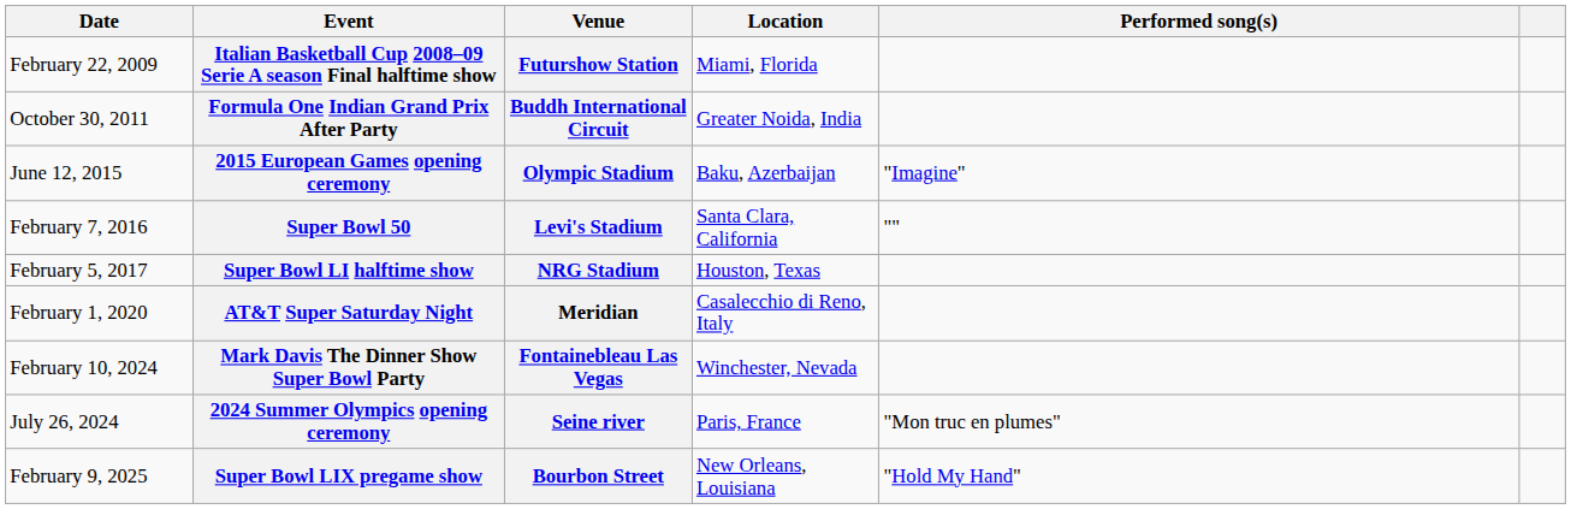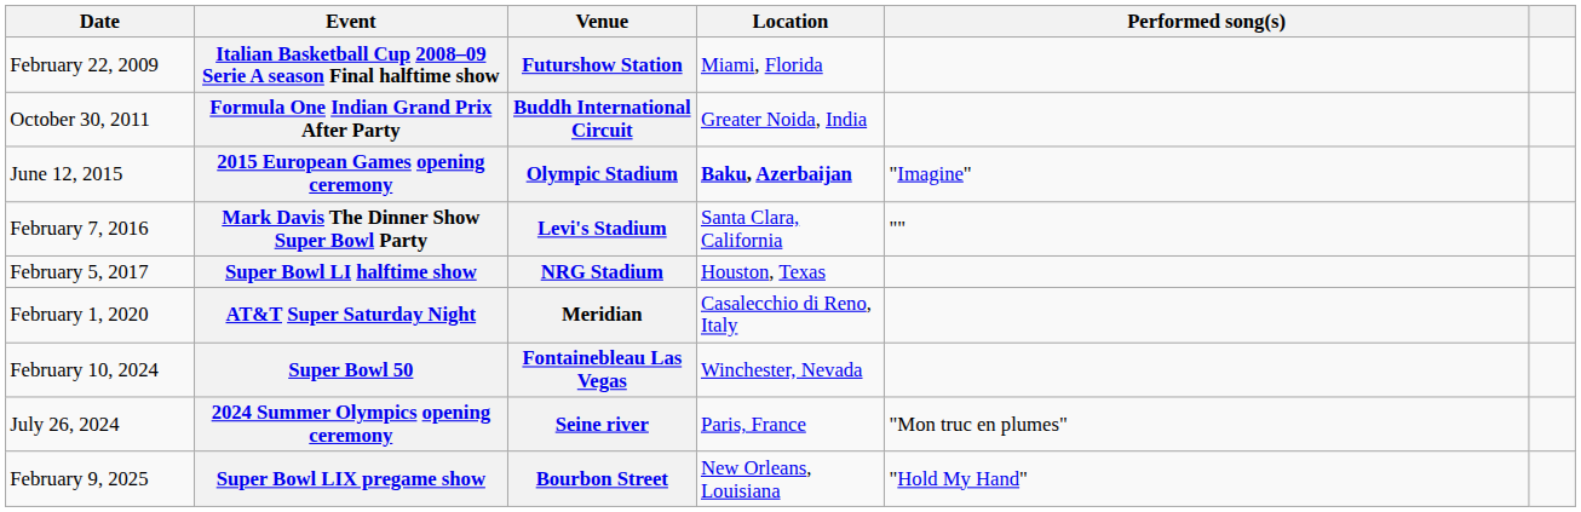June 12, 2015 | Location: normal -> bold
February 7, 2016 | Event: Super Bowl 50 -> Mark Davis The Dinner Show Super Bowl Party
February 10, 2024 | Event: Mark Davis The Dinner Show Super Bowl Party -> Super Bowl 50
